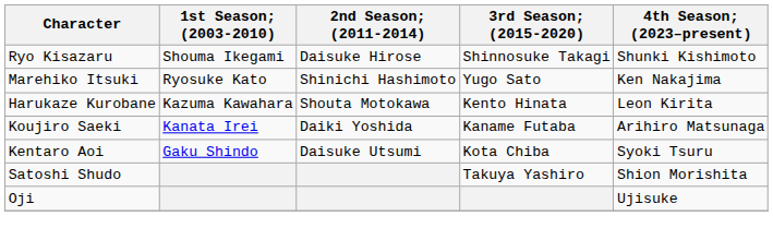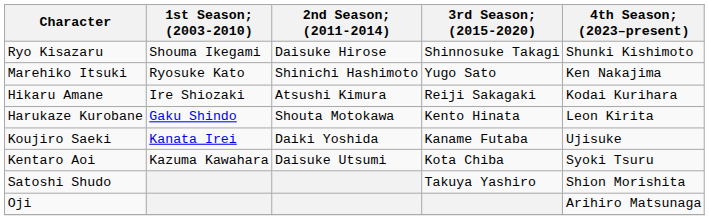+ row: Hikaru Amane | Ire Shiozaki | Atsushi Kimura | Reiji Sakagaki | Kodai Kurihara
Harukaze Kurobane | 1st Season; (2003-2010): Kazuma Kawahara -> Gaku Shindo
Koujiro Saeki | 4th Season; (2023–present): Arihiro Matsunaga -> Ujisuke
Kentaro Aoi | 1st Season; (2003-2010): Gaku Shindo -> Kazuma Kawahara
Oji | 4th Season; (2023–present): Ujisuke -> Arihiro Matsunaga
